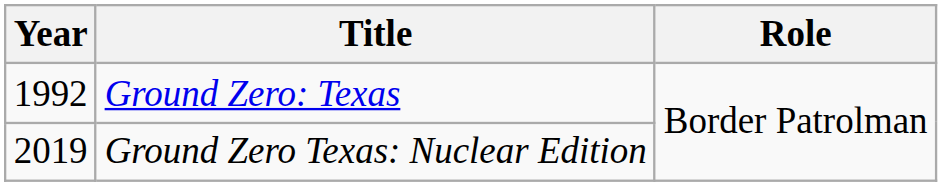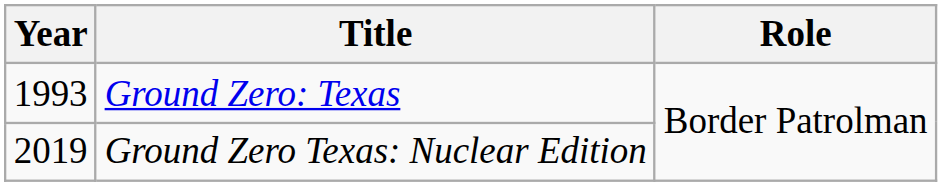Ground Zero: Texas | Year: 1992 -> 1993
